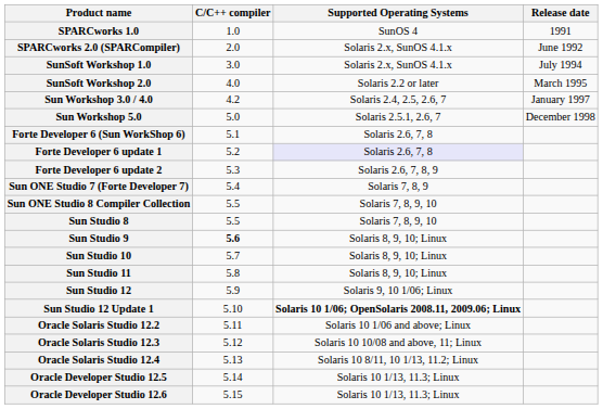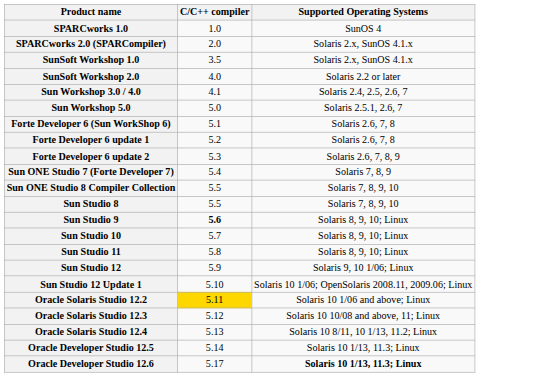- column: Release date | 1991 | June 1992 | July 1994 | March 1995 | January 1997 | December 1998
SunSoft Workshop 1.0 | C/C++ compiler: 3.0 -> 3.5
Sun Workshop 3.0 / 4.0 | C/C++ compiler: 4.2 -> 4.1
Forte Developer 6 update 1 | Supported Operating Systems: lavender background -> no background
Sun Studio 12 Update 1 | Supported Operating Systems: bold -> normal
Oracle Solaris Studio 12.2 | C/C++ compiler: no background -> gold background
Oracle Developer Studio 12.6 | C/C++ compiler: 5.15 -> 5.17
Oracle Developer Studio 12.6 | Supported Operating Systems: normal -> bold
